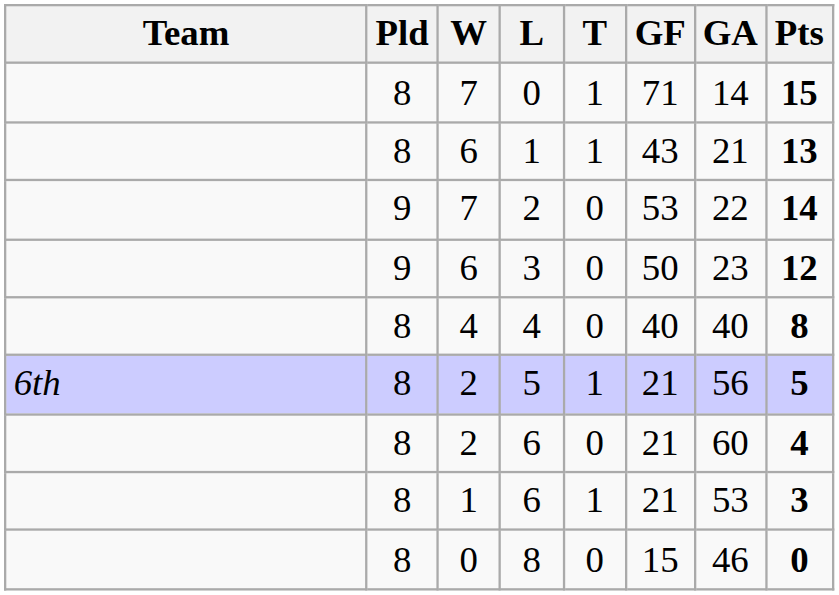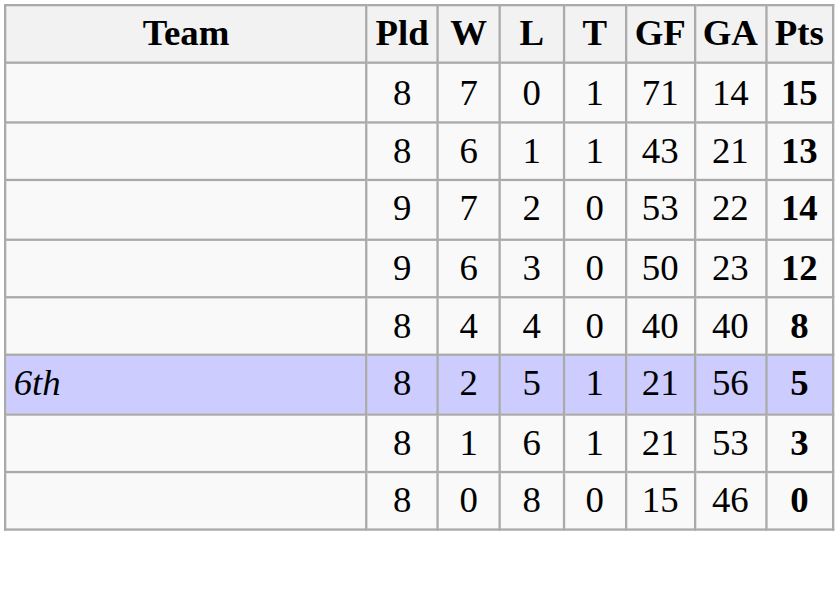- row: 8 | 2 | 6 | 0 | 21 | 60 | 4
